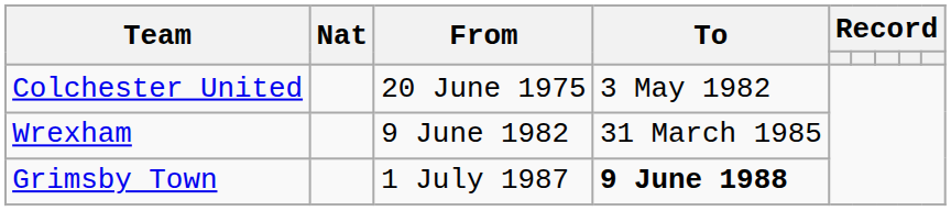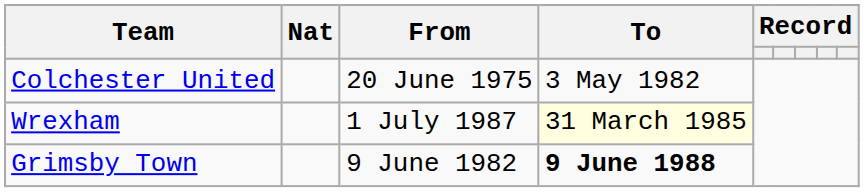Wrexham | From: 9 June 1982 -> 1 July 1987
Wrexham | To: no background -> lightyellow background
Grimsby Town | From: 1 July 1987 -> 9 June 1982
